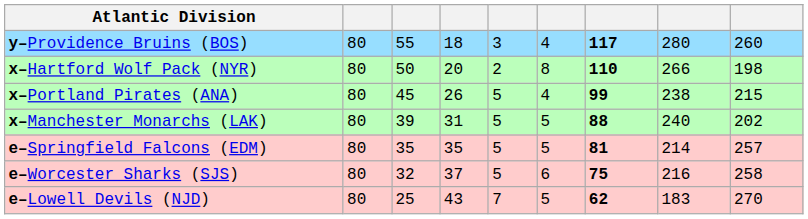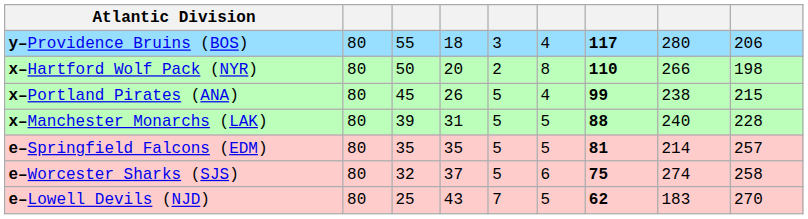y–Providence Bruins (BOS) | column 9: 260 -> 206
x–Manchester Monarchs (LAK) | column 9: 202 -> 228
e–Worcester Sharks (SJS) | column 8: 216 -> 274
